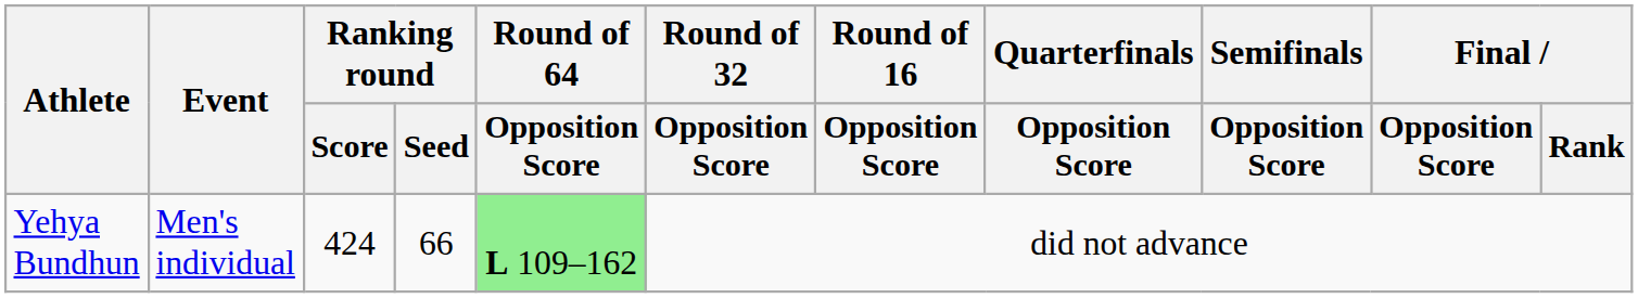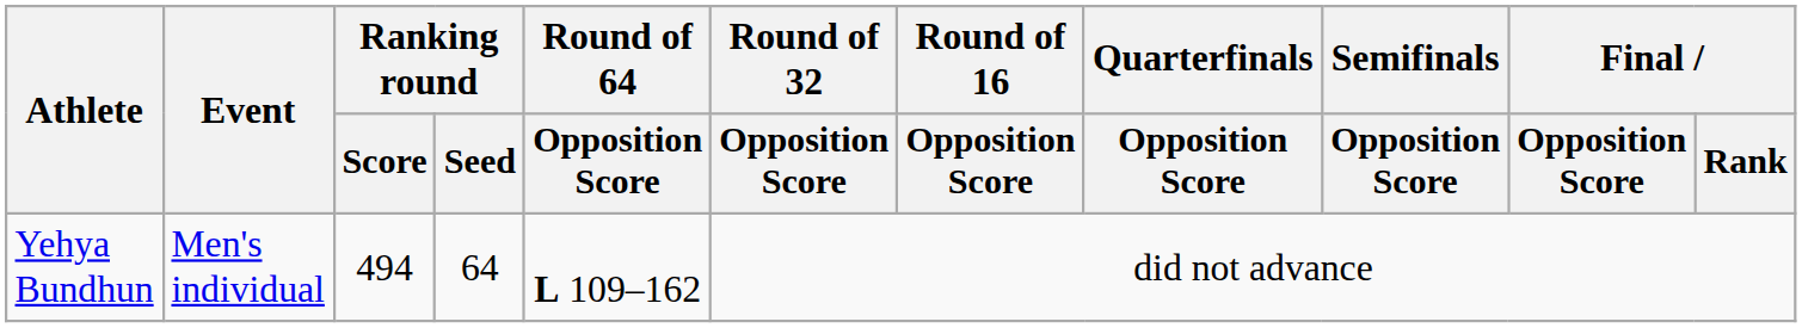Yehya Bundhun | Ranking round / Score: 424 -> 494
Yehya Bundhun | Ranking round / Seed: 66 -> 64
Yehya Bundhun | Round of 64 / Opposition Score: lightgreen background -> no background
